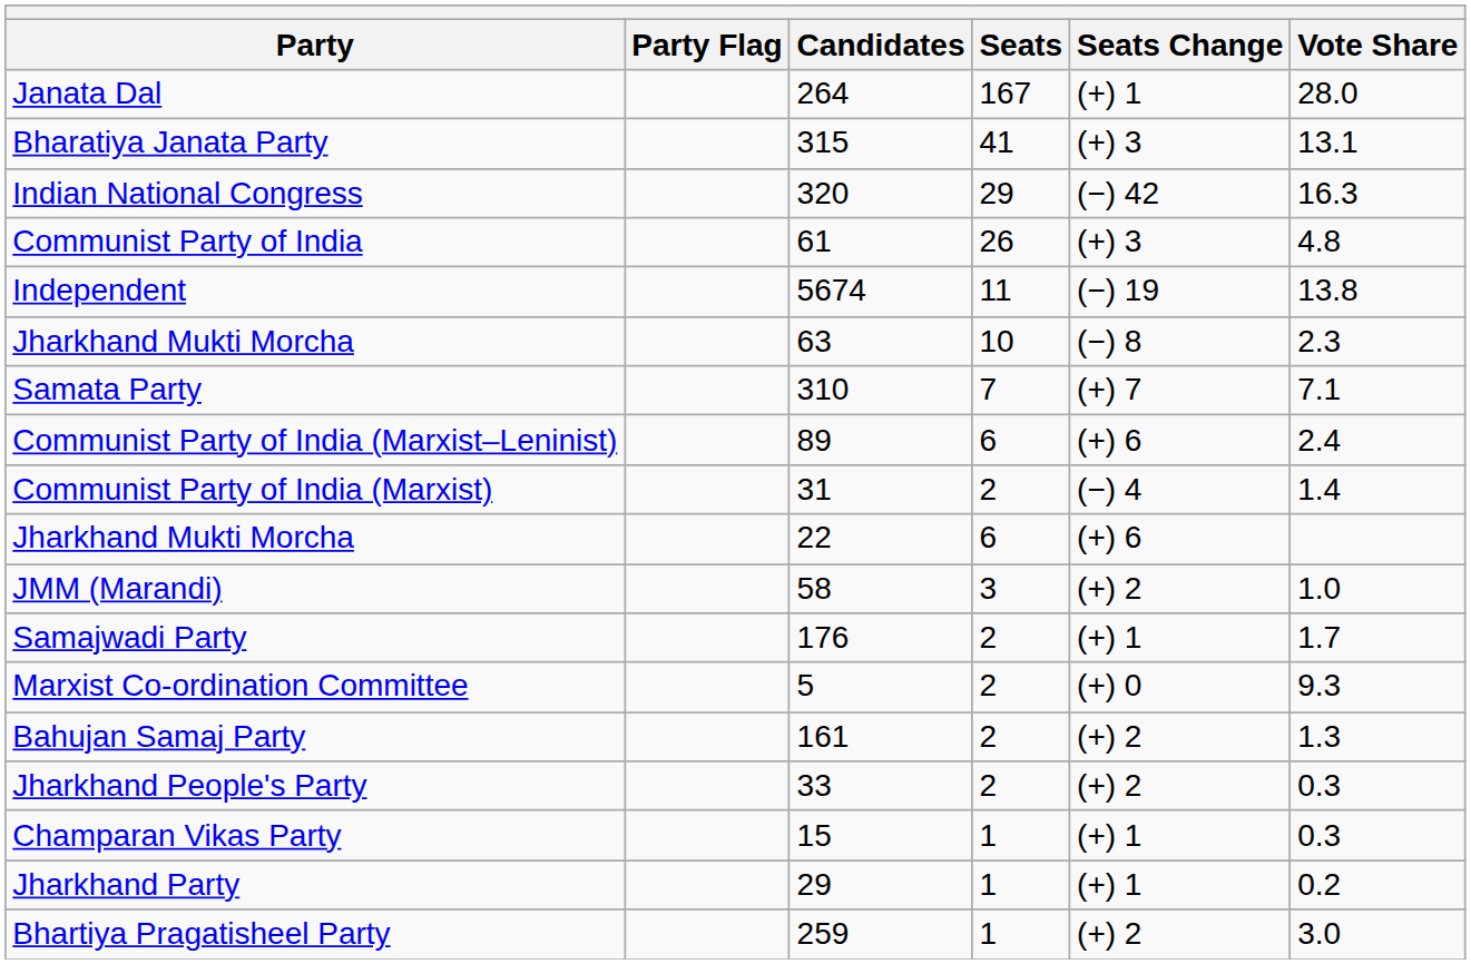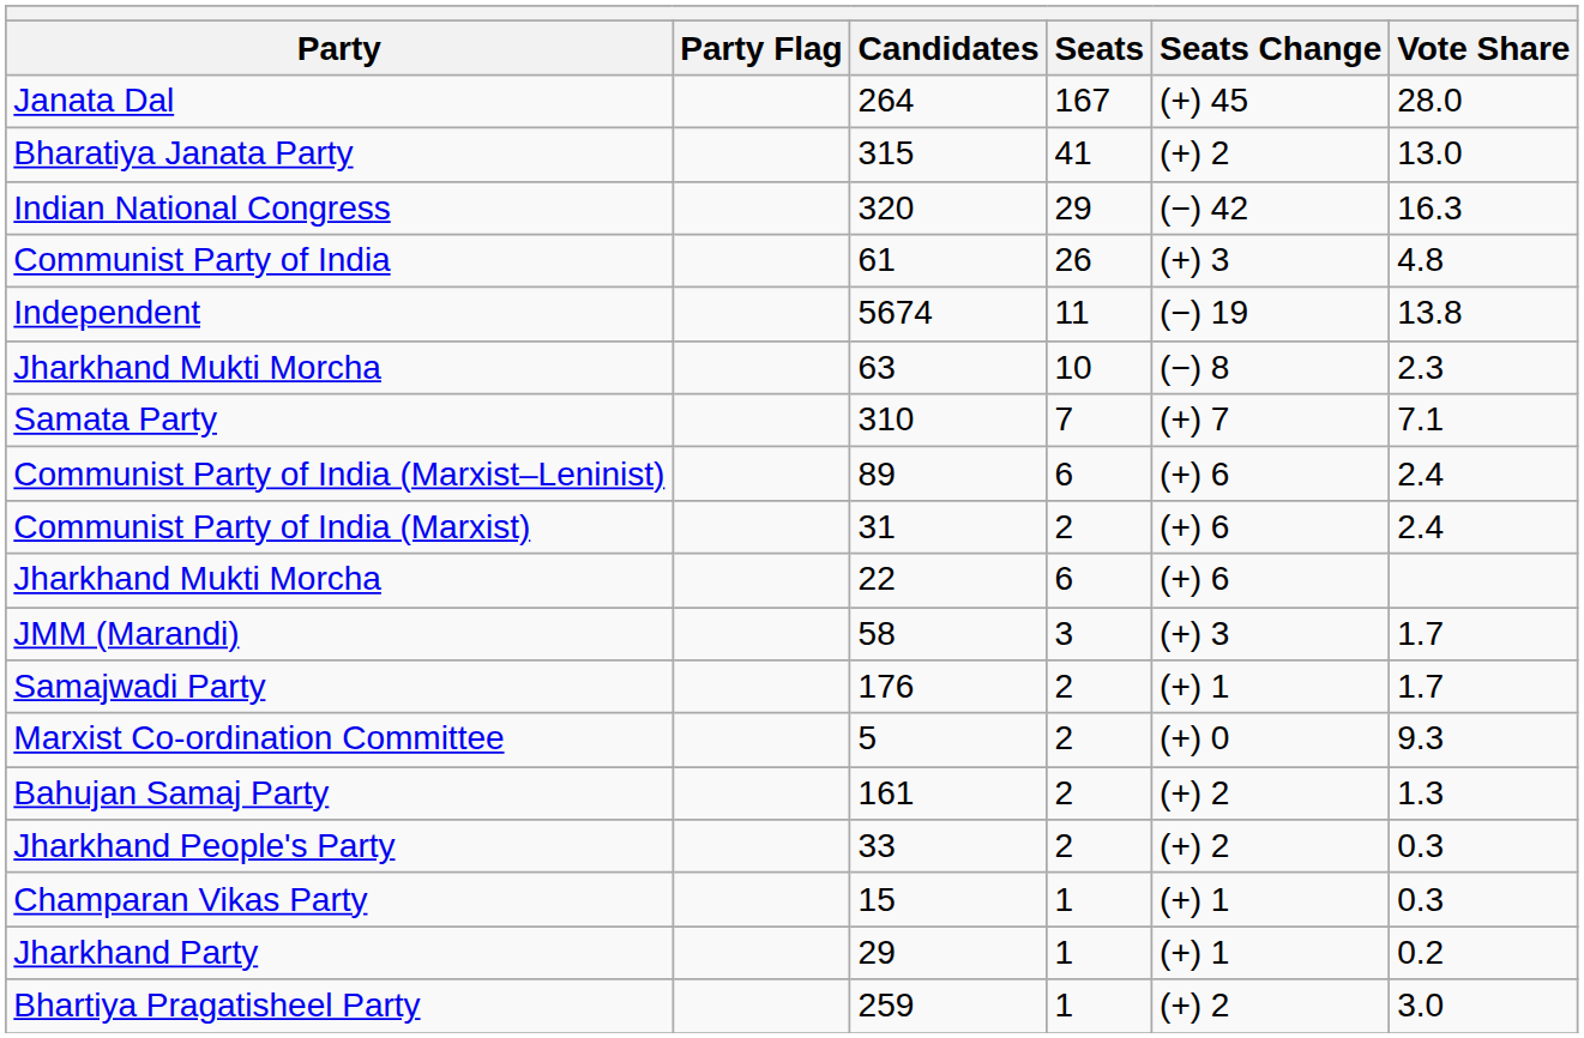Janata Dal | Seats Change: (+) 1 -> (+) 45
Bharatiya Janata Party | Seats Change: (+) 3 -> (+) 2
Bharatiya Janata Party | Vote Share: 13.1 -> 13.0
Communist Party of India (Marxist) | Seats Change: (−) 4 -> (+) 6
Communist Party of India (Marxist) | Vote Share: 1.4 -> 2.4
JMM (Marandi) | Seats Change: (+) 2 -> (+) 3
JMM (Marandi) | Vote Share: 1.0 -> 1.7
